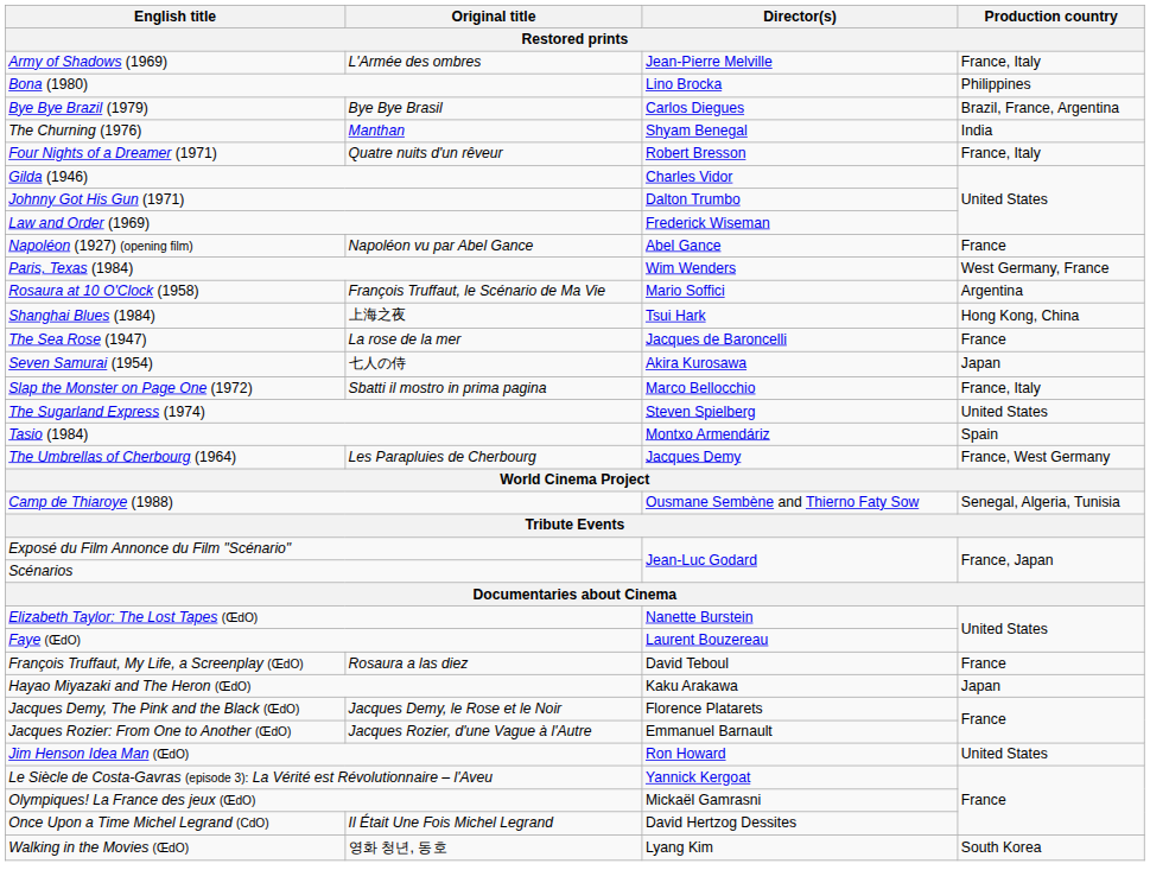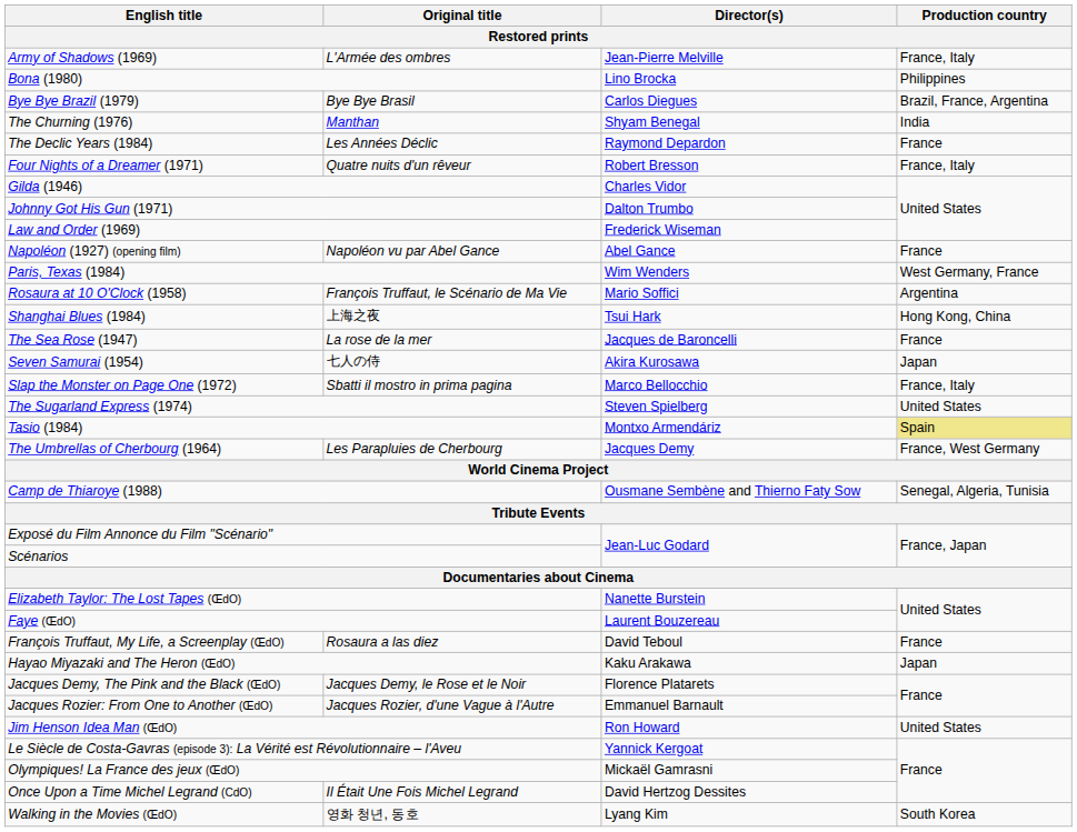+ row: The Declic Years (1984) | Les Années Déclic | Raymond Depardon | France
Tasio (1984) | Production country: no background -> khaki background
